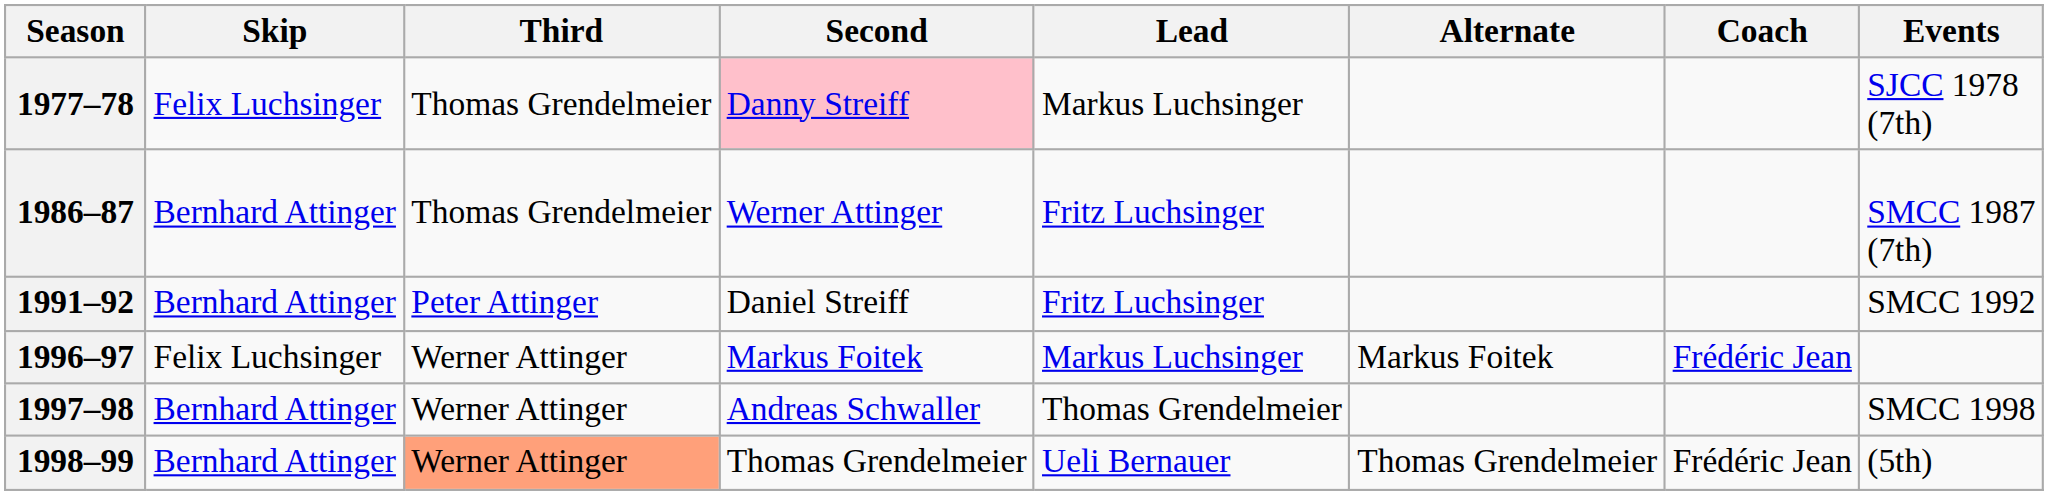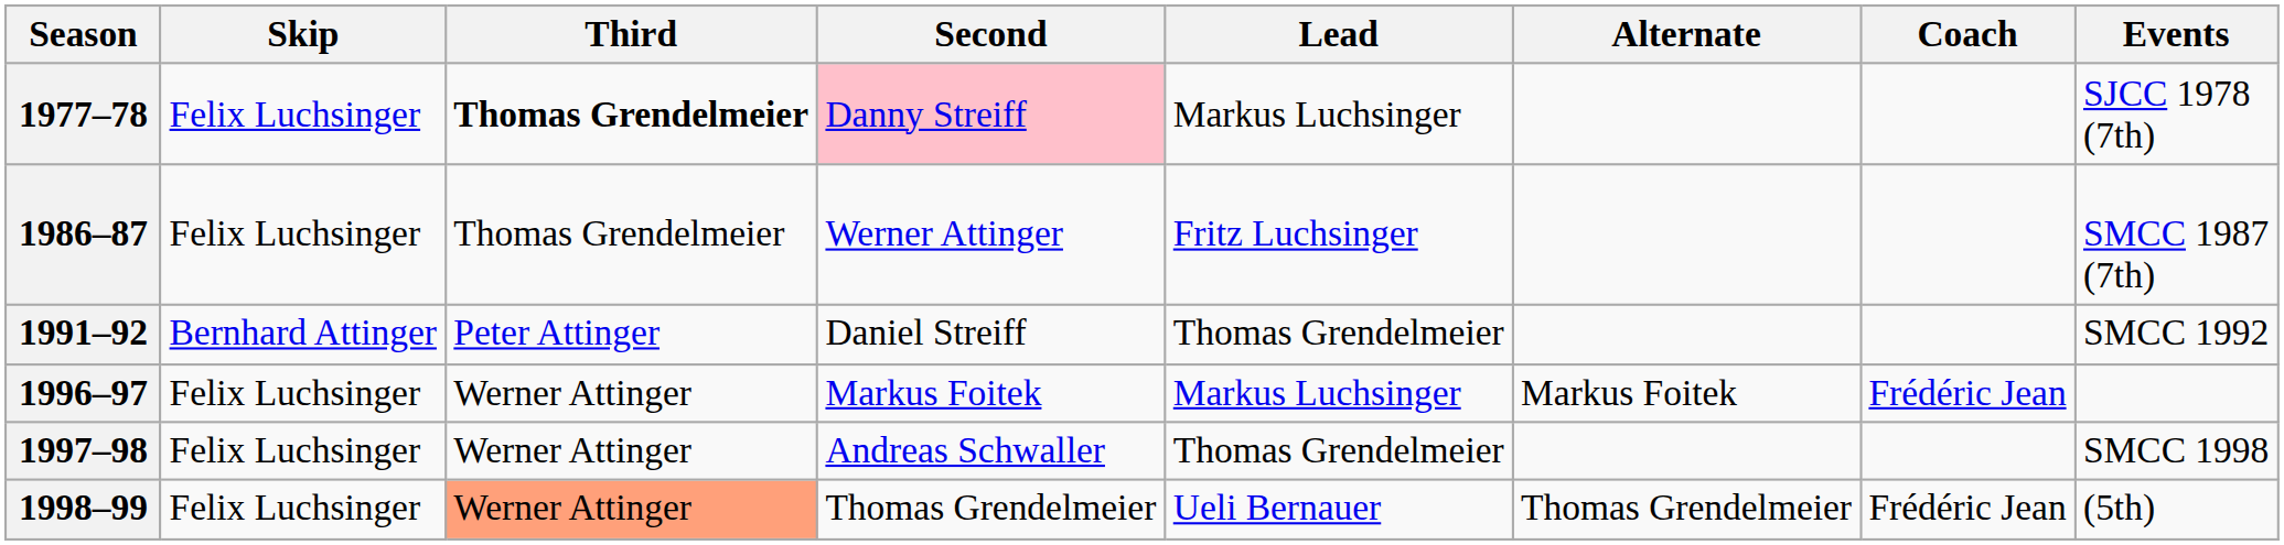1977–78 | Third: normal -> bold
1986–87 | Skip: Bernhard Attinger -> Felix Luchsinger
1991–92 | Lead: Fritz Luchsinger -> Thomas Grendelmeier
1997–98 | Skip: Bernhard Attinger -> Felix Luchsinger
1998–99 | Skip: Bernhard Attinger -> Felix Luchsinger
